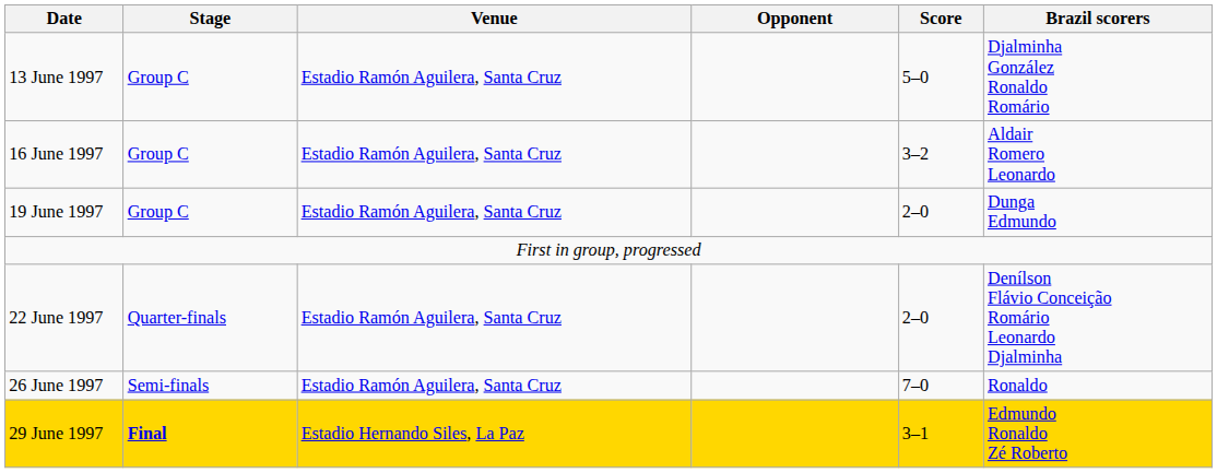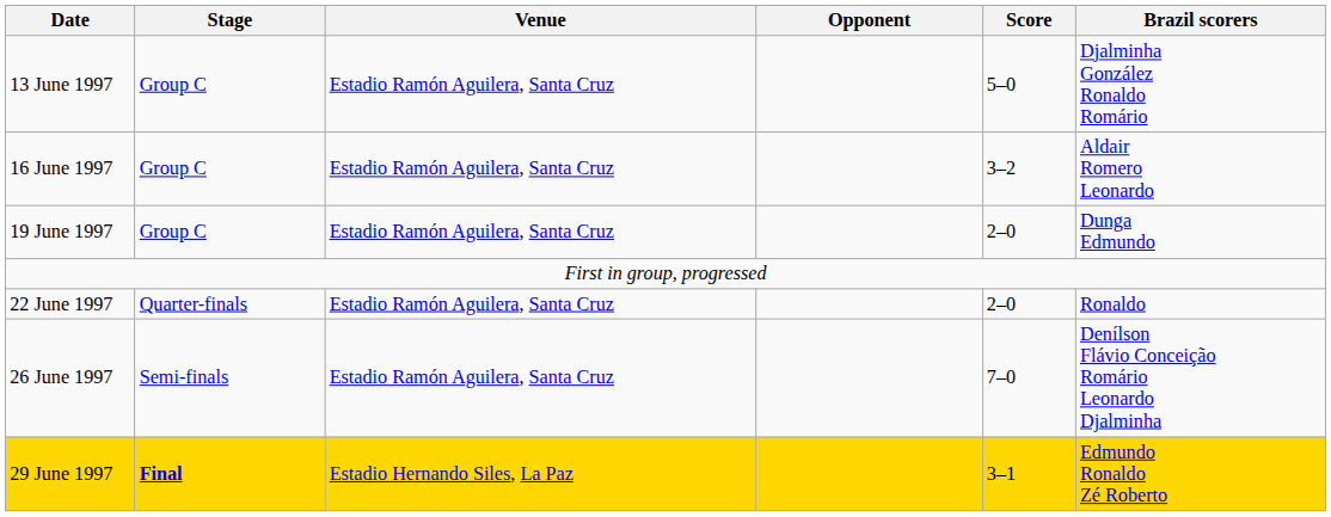22 June 1997 | Brazil scorers: Denílson Flávio Conceição Romário Leonardo Djalminha -> Ronaldo
26 June 1997 | Brazil scorers: Ronaldo -> Denílson Flávio Conceição Romário Leonardo Djalminha
